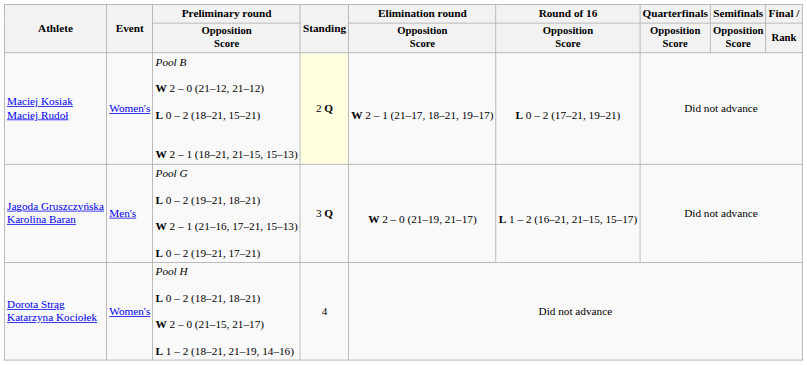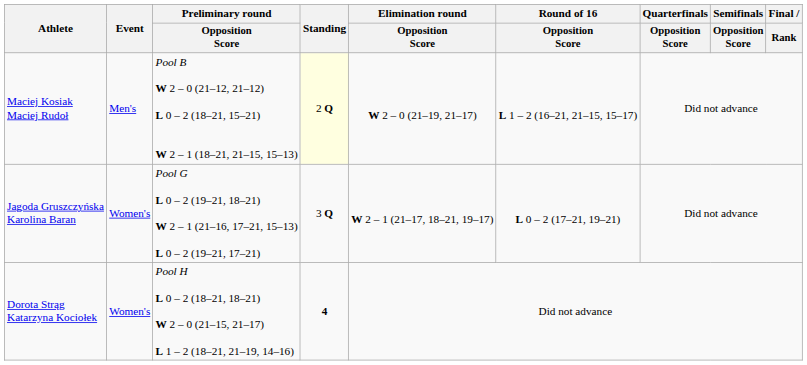Maciej Kosiak Maciej Rudoł | Event: Women's -> Men's
Maciej Kosiak Maciej Rudoł | Elimination round / Opposition Score: W 2 – 1 (21–17, 18–21, 19–17) -> W 2 – 0 (21–19, 21–17)
Maciej Kosiak Maciej Rudoł | Round of 16 / Opposition Score: L 0 – 2 (17–21, 19–21) -> L 1 – 2 (16–21, 21–15, 15–17)
Jagoda Gruszczyńska Karolina Baran | Event: Men's -> Women's
Jagoda Gruszczyńska Karolina Baran | Elimination round / Opposition Score: W 2 – 0 (21–19, 21–17) -> W 2 – 1 (21–17, 18–21, 19–17)
Jagoda Gruszczyńska Karolina Baran | Round of 16 / Opposition Score: L 1 – 2 (16–21, 21–15, 15–17) -> L 0 – 2 (17–21, 19–21)
Dorota Strąg Katarzyna Kociołek | Standing: normal -> bold
